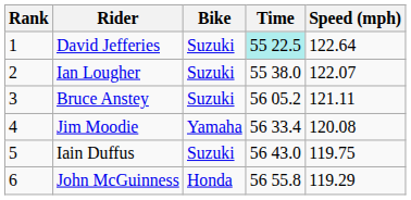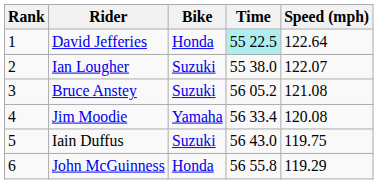David Jefferies | Bike: Suzuki -> Honda
Bruce Anstey | Speed (mph): 121.11 -> 121.08
